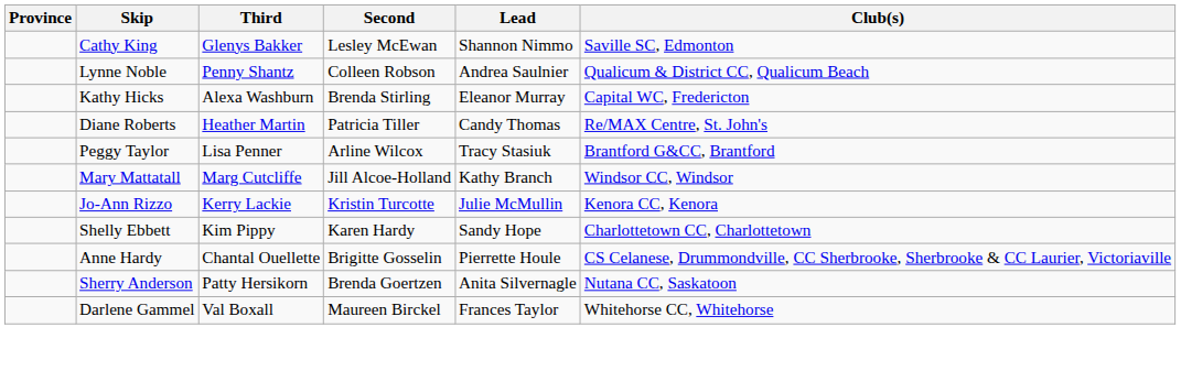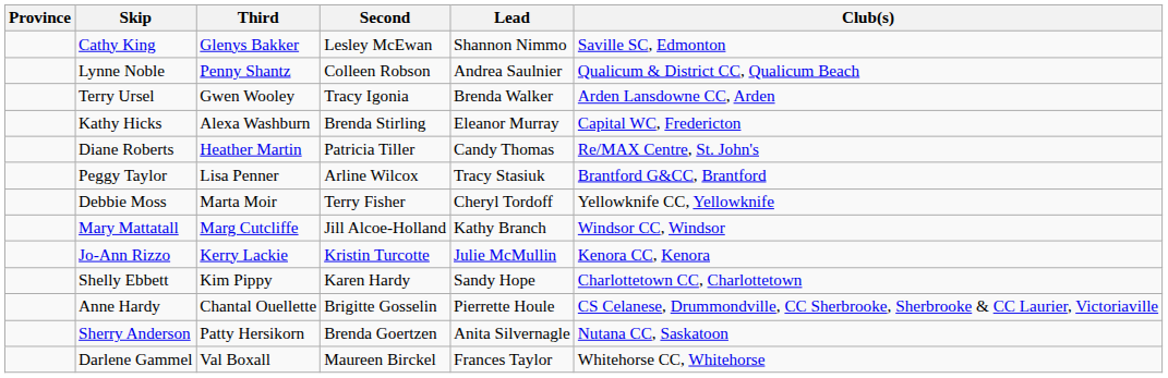+ row: Terry Ursel | Gwen Wooley | Tracy Igonia | Brenda Walker | Arden Lansdowne CC, Arden
+ row: Debbie Moss | Marta Moir | Terry Fisher | Cheryl Tordoff | Yellowknife CC, Yellowknife
